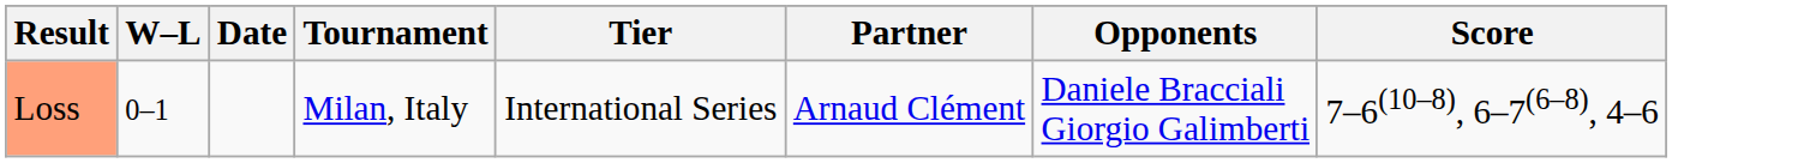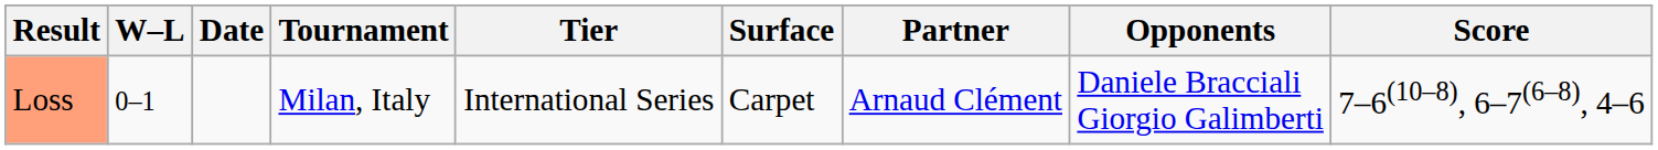+ column: Surface | Carpet
